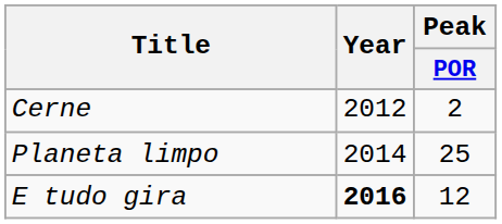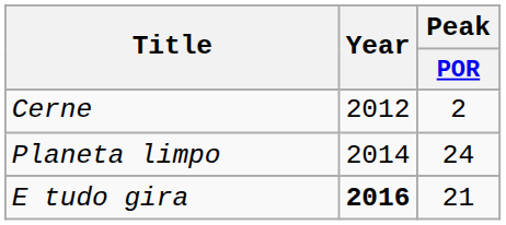Planeta limpo | Peak / POR: 25 -> 24
E tudo gira | Peak / POR: 12 -> 21
